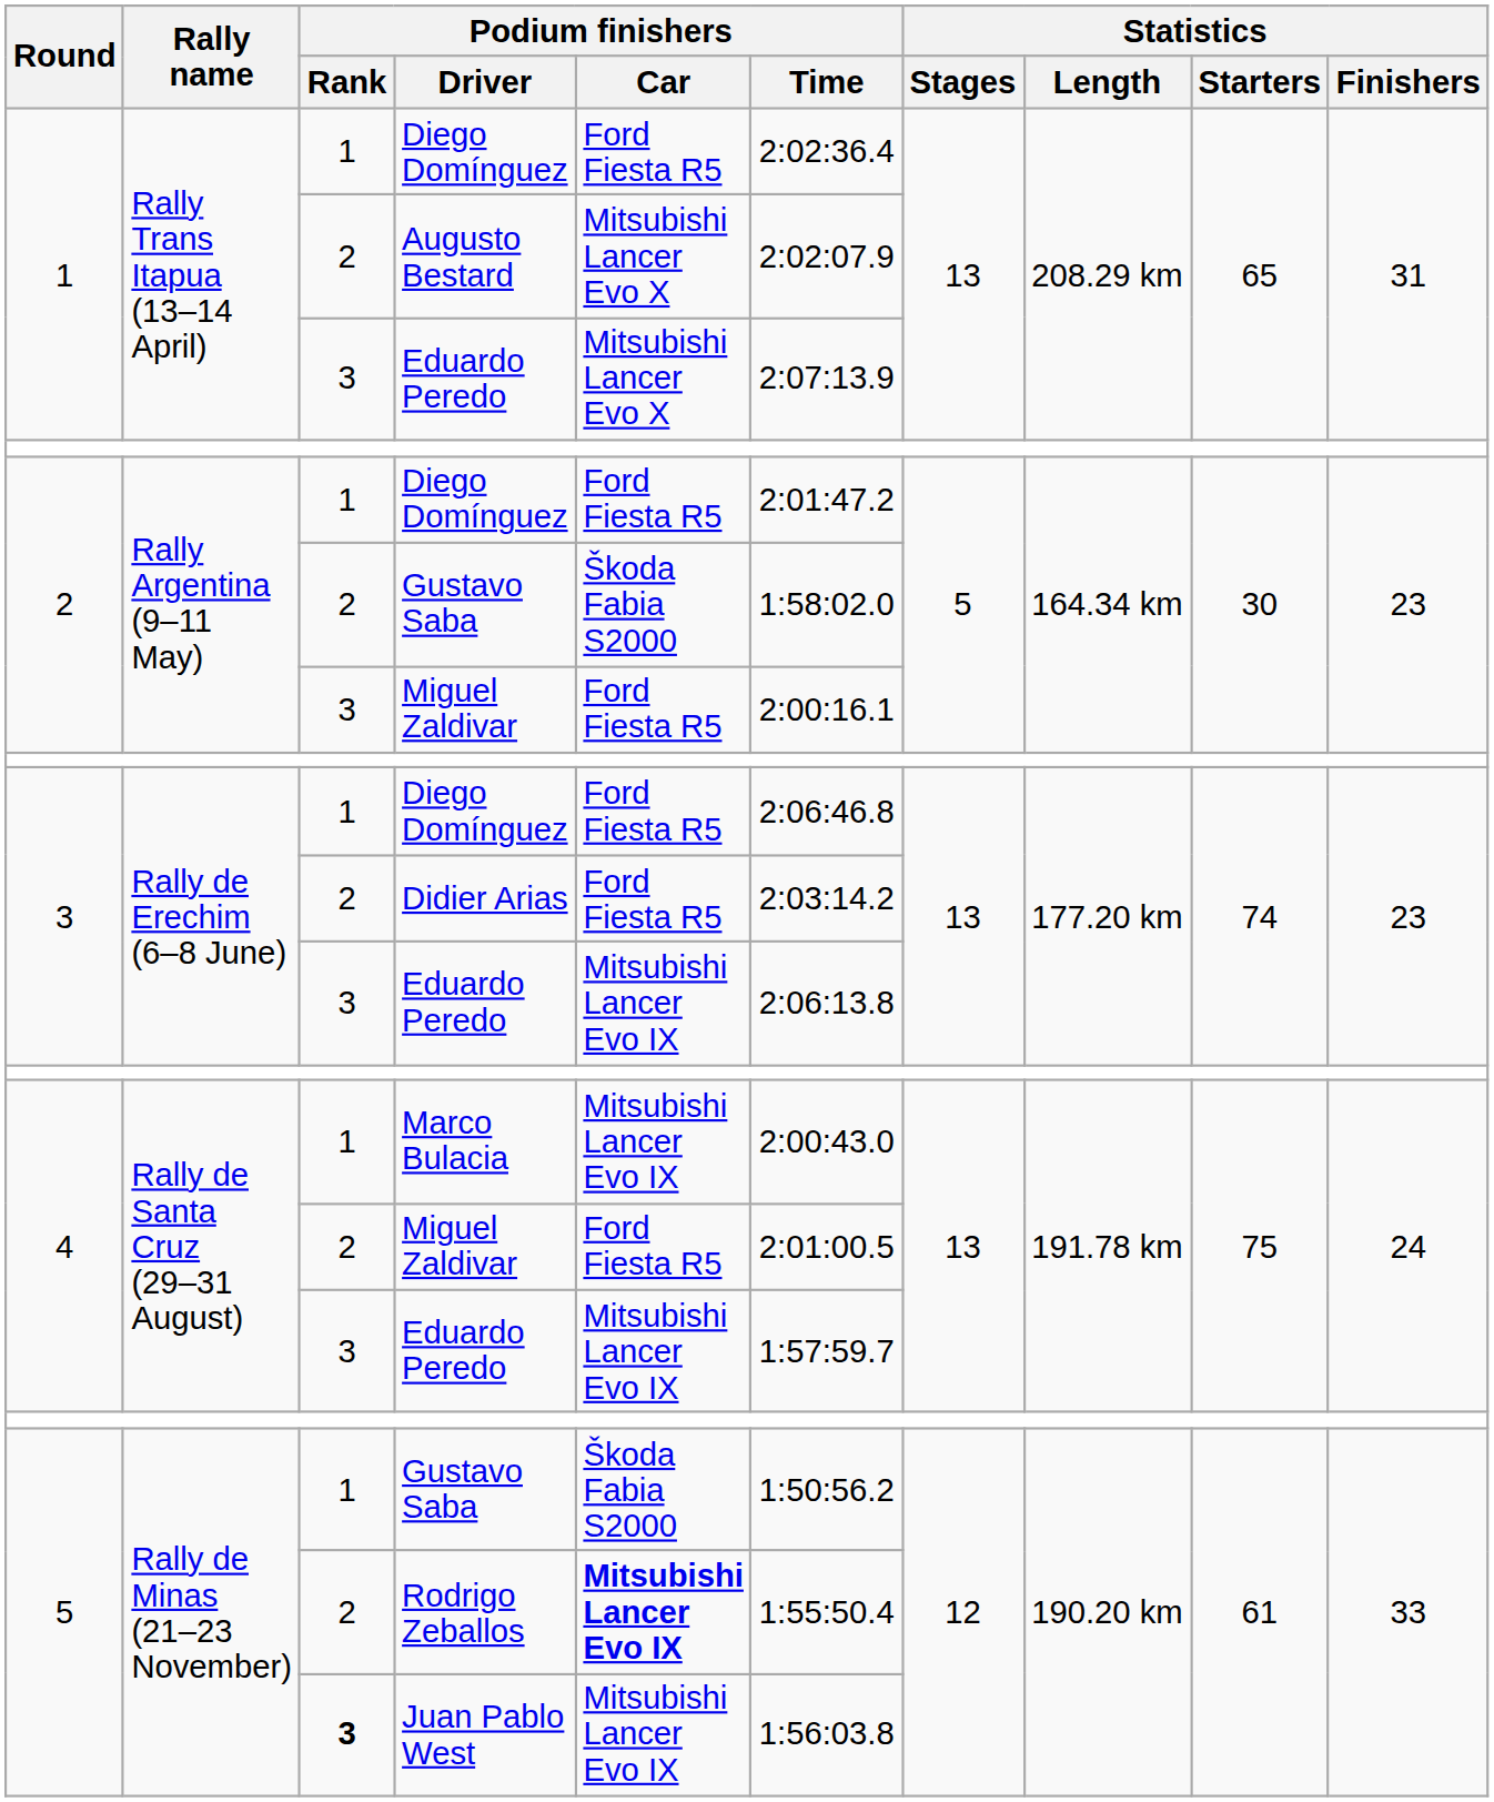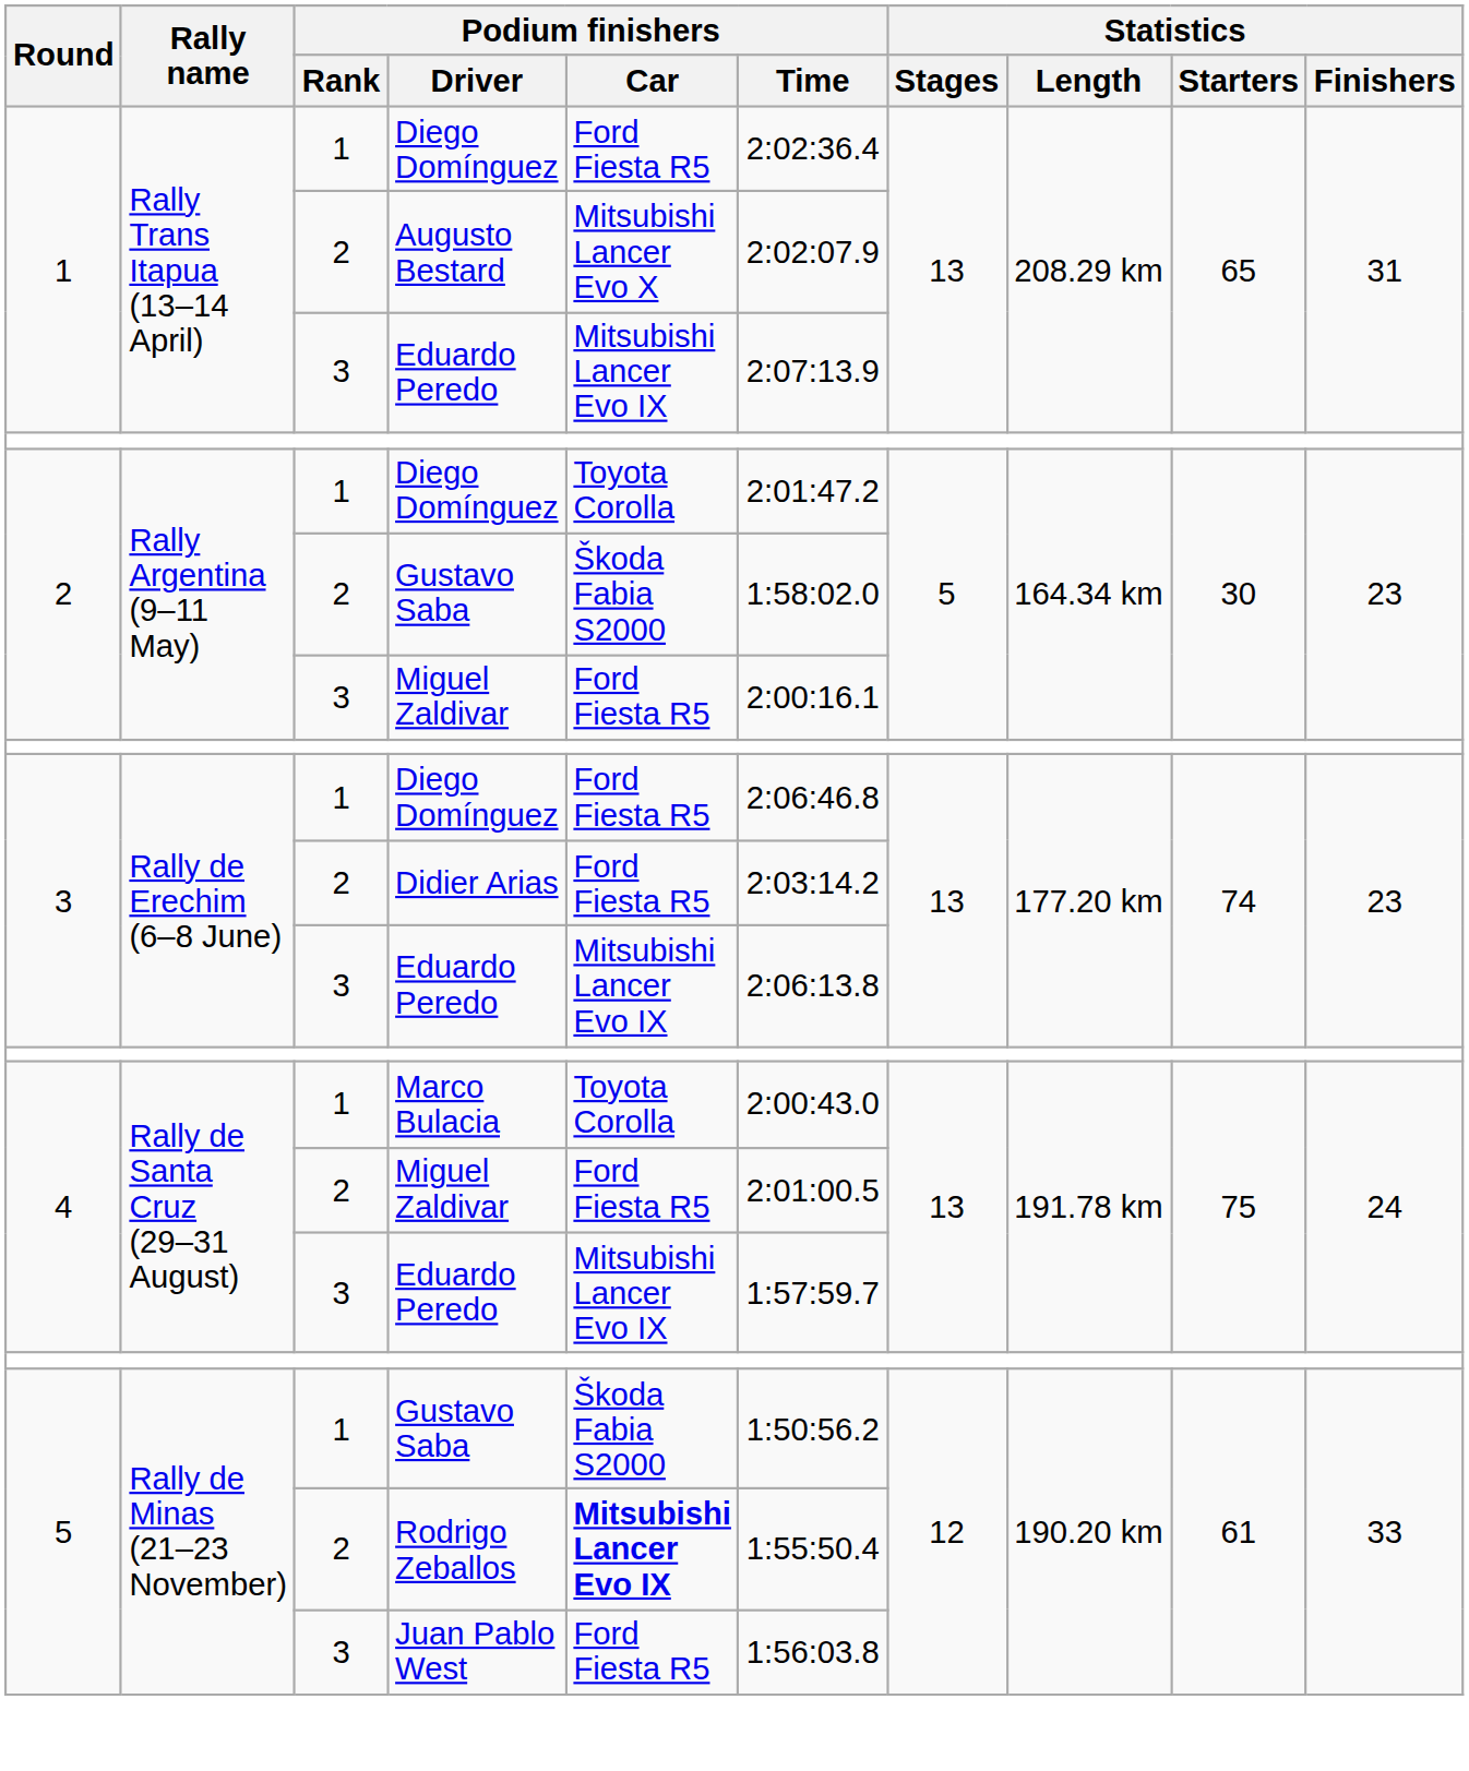1 / Eduardo Peredo | Podium finishers / Car: Mitsubishi Lancer Evo X -> Mitsubishi Lancer Evo IX
2 / Diego Domínguez | Podium finishers / Car: Ford Fiesta R5 -> Toyota Corolla
Marco Bulacia | Podium finishers / Car: Mitsubishi Lancer Evo IX -> Toyota Corolla
Juan Pablo West | Podium finishers / Rank: bold -> normal
Juan Pablo West | Podium finishers / Car: Mitsubishi Lancer Evo IX -> Ford Fiesta R5
